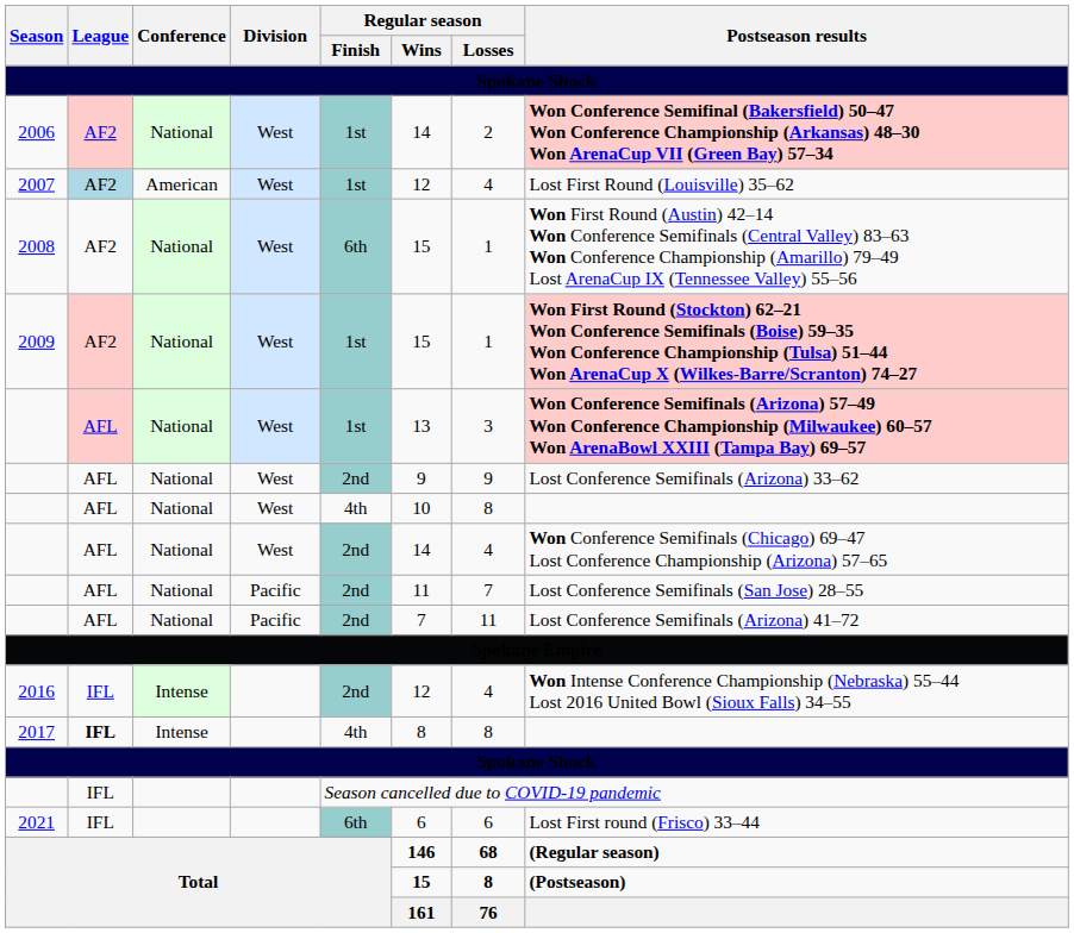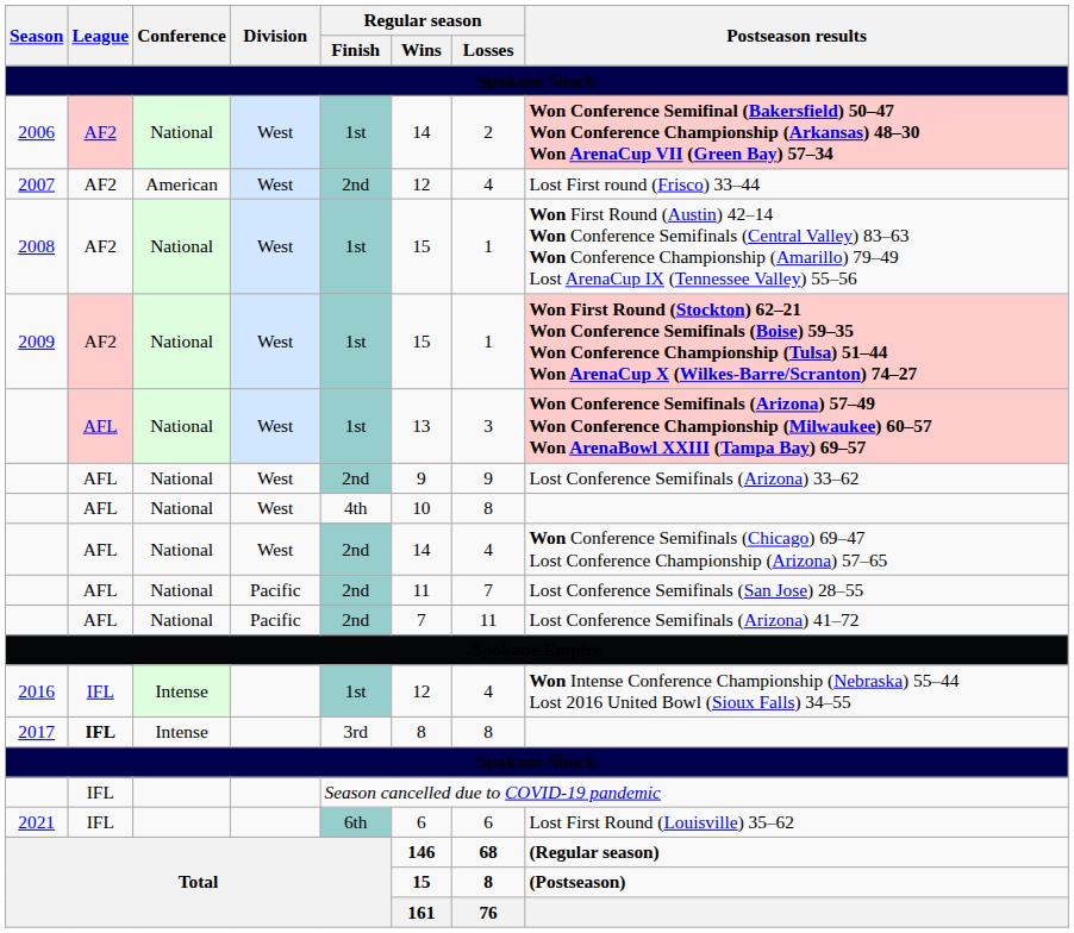2007 | League: lightblue background -> no background
2007 | Regular season / Finish: 1st -> 2nd
2007 | Postseason results: Lost First Round (Louisville) 35–62 -> Lost First round (Frisco) 33–44
2008 | Regular season / Finish: 6th -> 1st
2016 | Regular season / Finish: 2nd -> 1st
2017 | Regular season / Finish: 4th -> 3rd
2021 | Postseason results: Lost First round (Frisco) 33–44 -> Lost First Round (Louisville) 35–62
